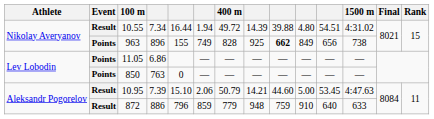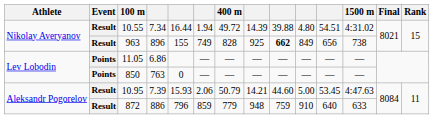963 | Event: Points -> Result
10.95 | column 5: 15.10 -> 15.93
